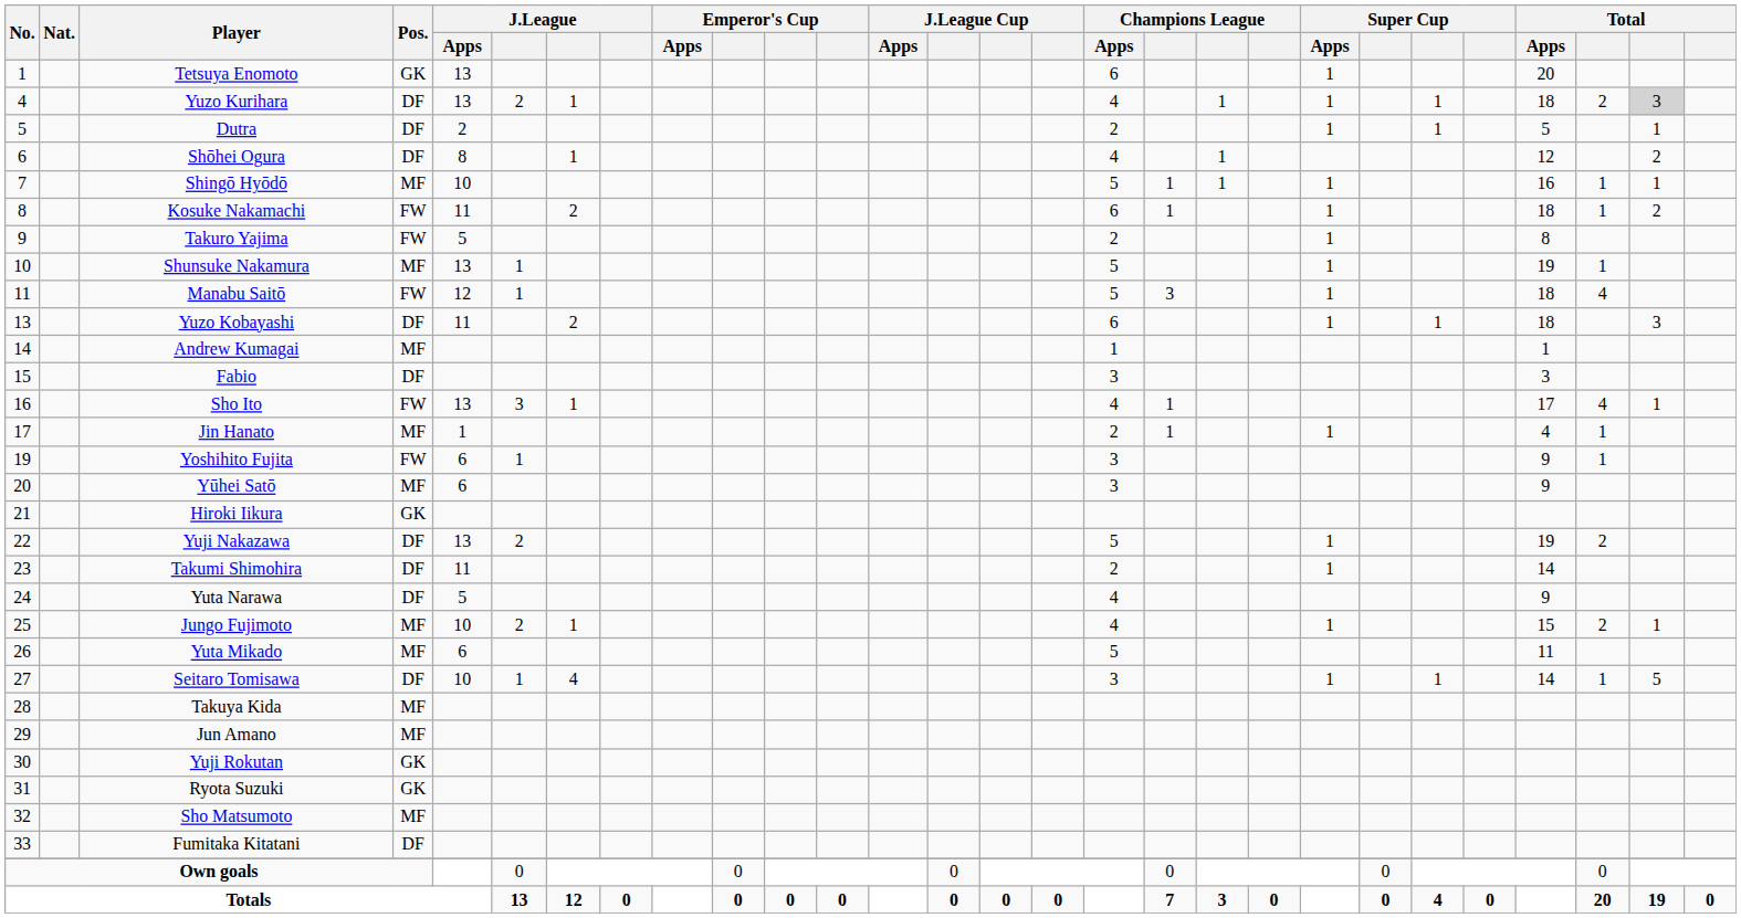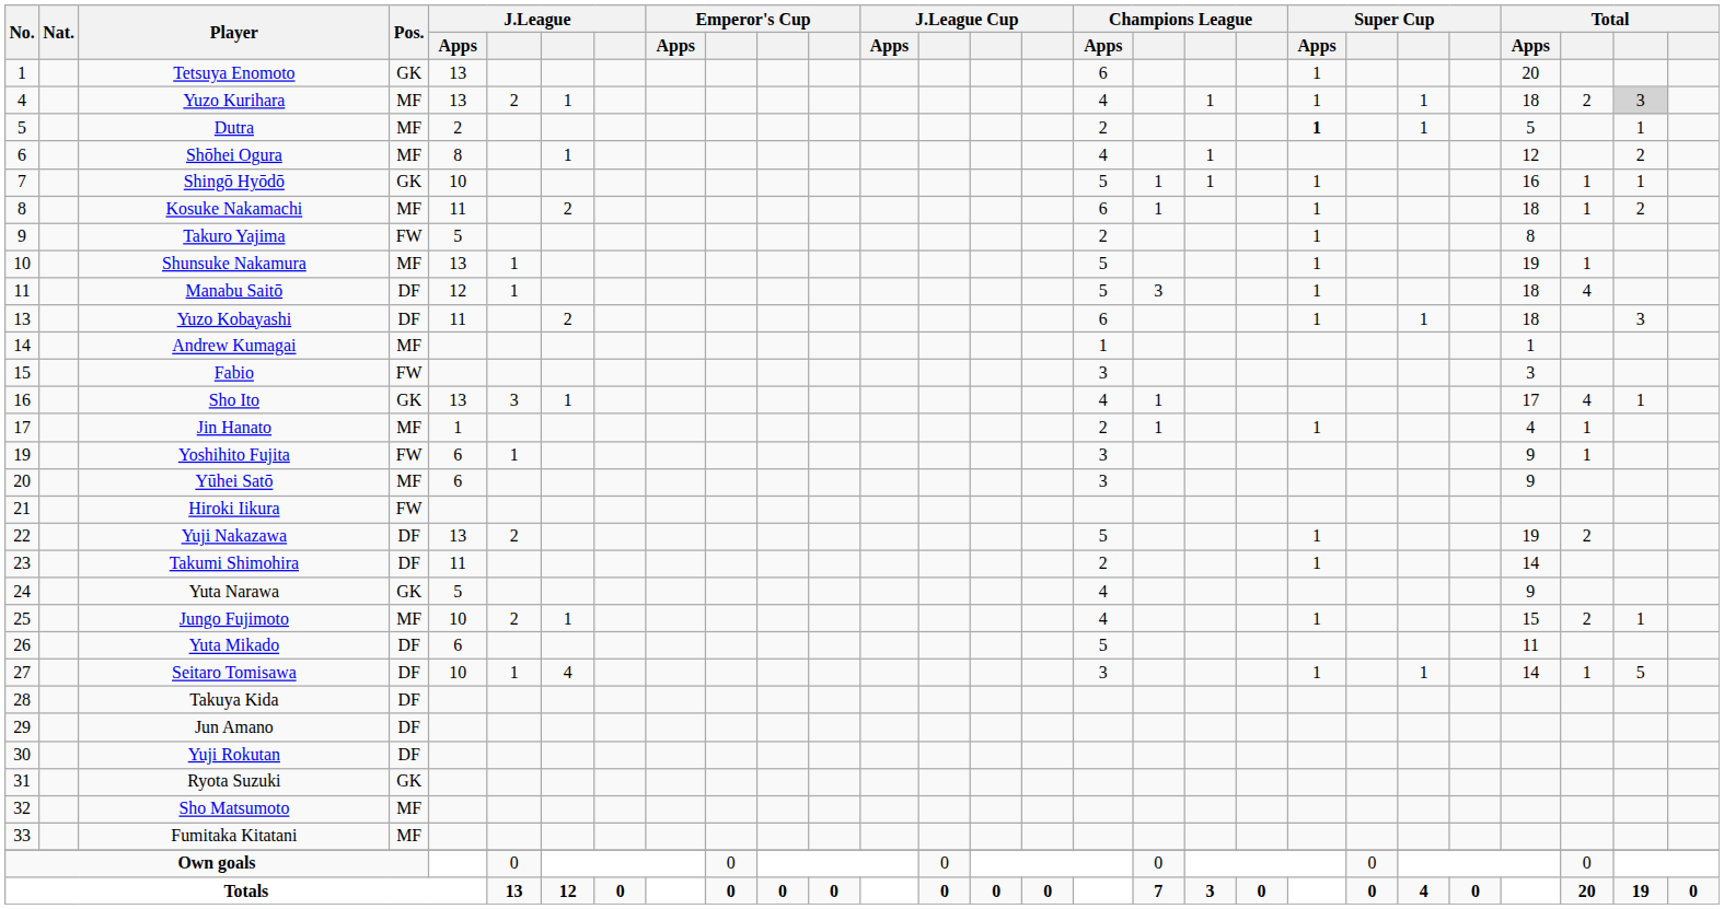Yuzo Kurihara | Pos.: DF -> MF
Dutra | Pos.: DF -> MF
Dutra | Super Cup / Apps: normal -> bold
Shōhei Ogura | Pos.: DF -> MF
Shingō Hyōdō | Pos.: MF -> GK
Kosuke Nakamachi | Pos.: FW -> MF
Manabu Saitō | Pos.: FW -> DF
Fabio | Pos.: DF -> FW
Sho Ito | Pos.: FW -> GK
Hiroki Iikura | Pos.: GK -> FW
Yuta Narawa | Pos.: DF -> GK
Yuta Mikado | Pos.: MF -> DF
Takuya Kida | Pos.: MF -> DF
Jun Amano | Pos.: MF -> DF
Yuji Rokutan | Pos.: GK -> DF
Fumitaka Kitatani | Pos.: DF -> MF
